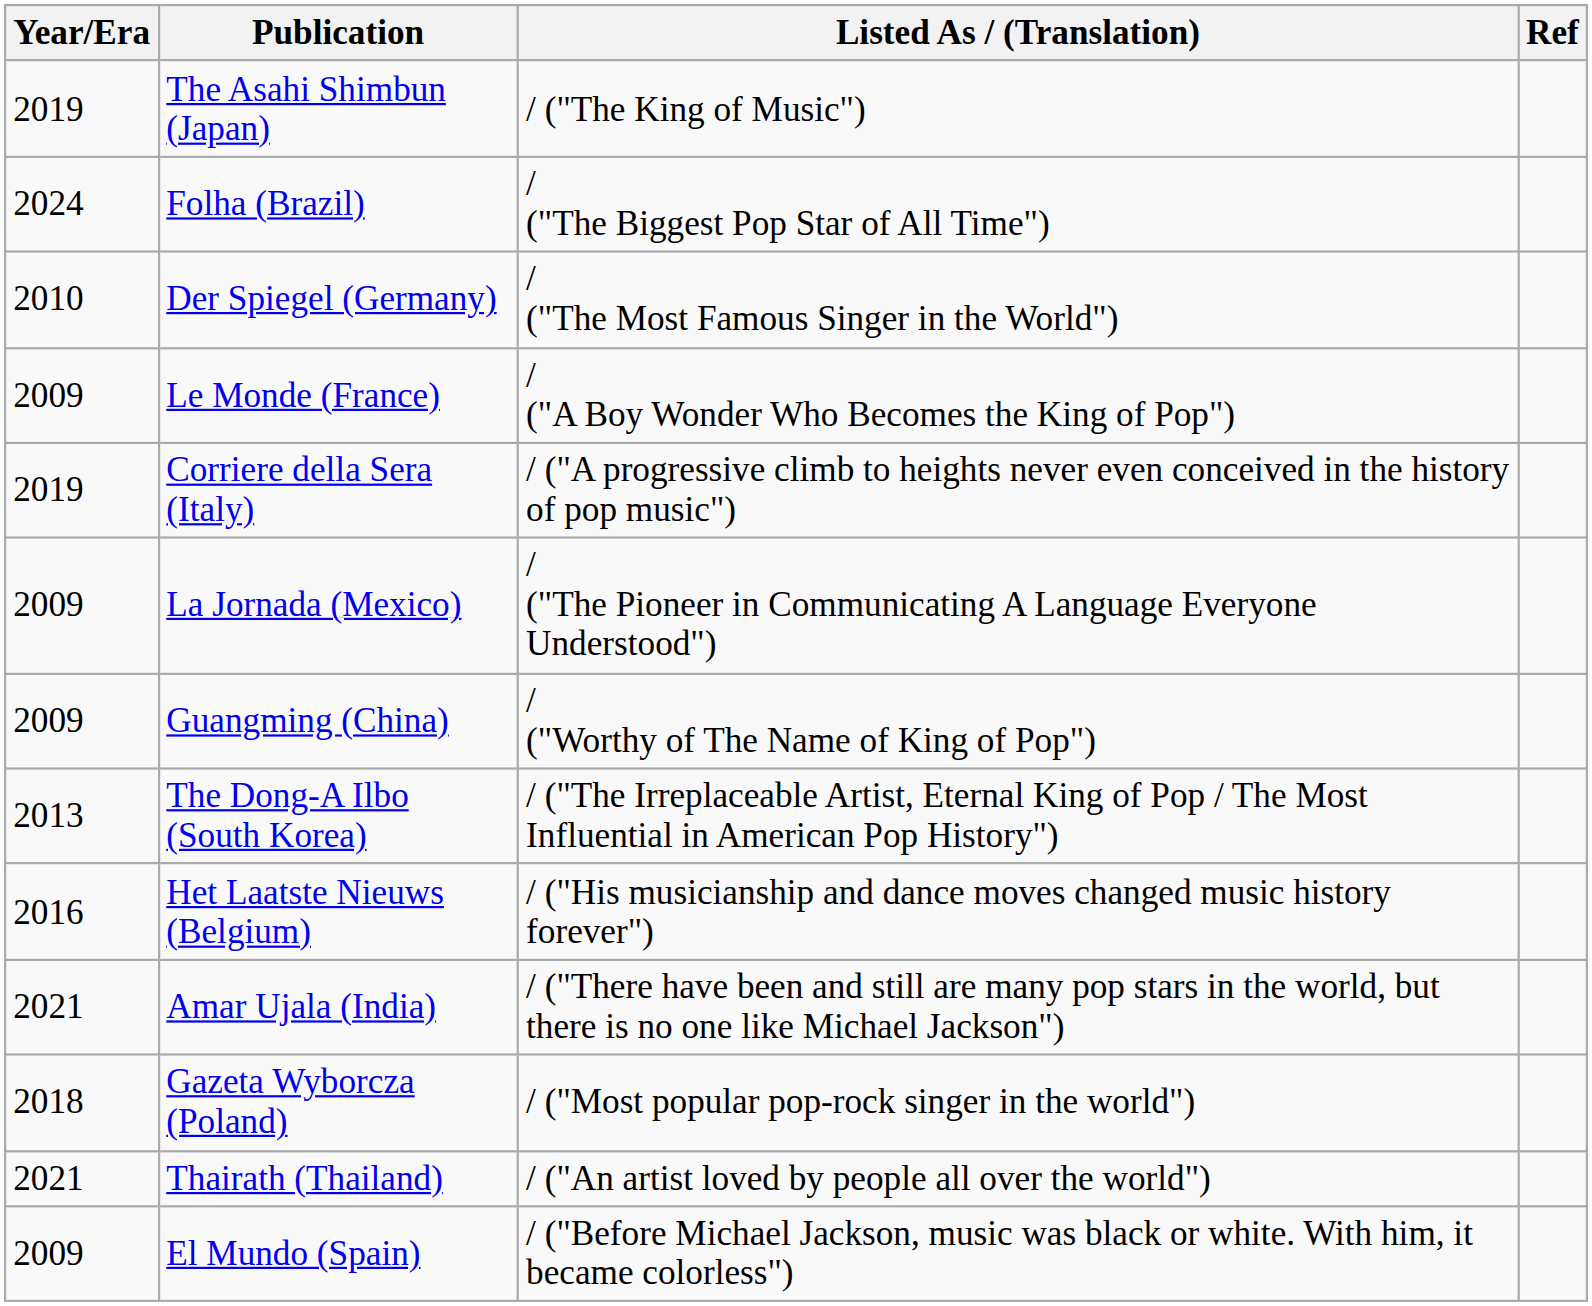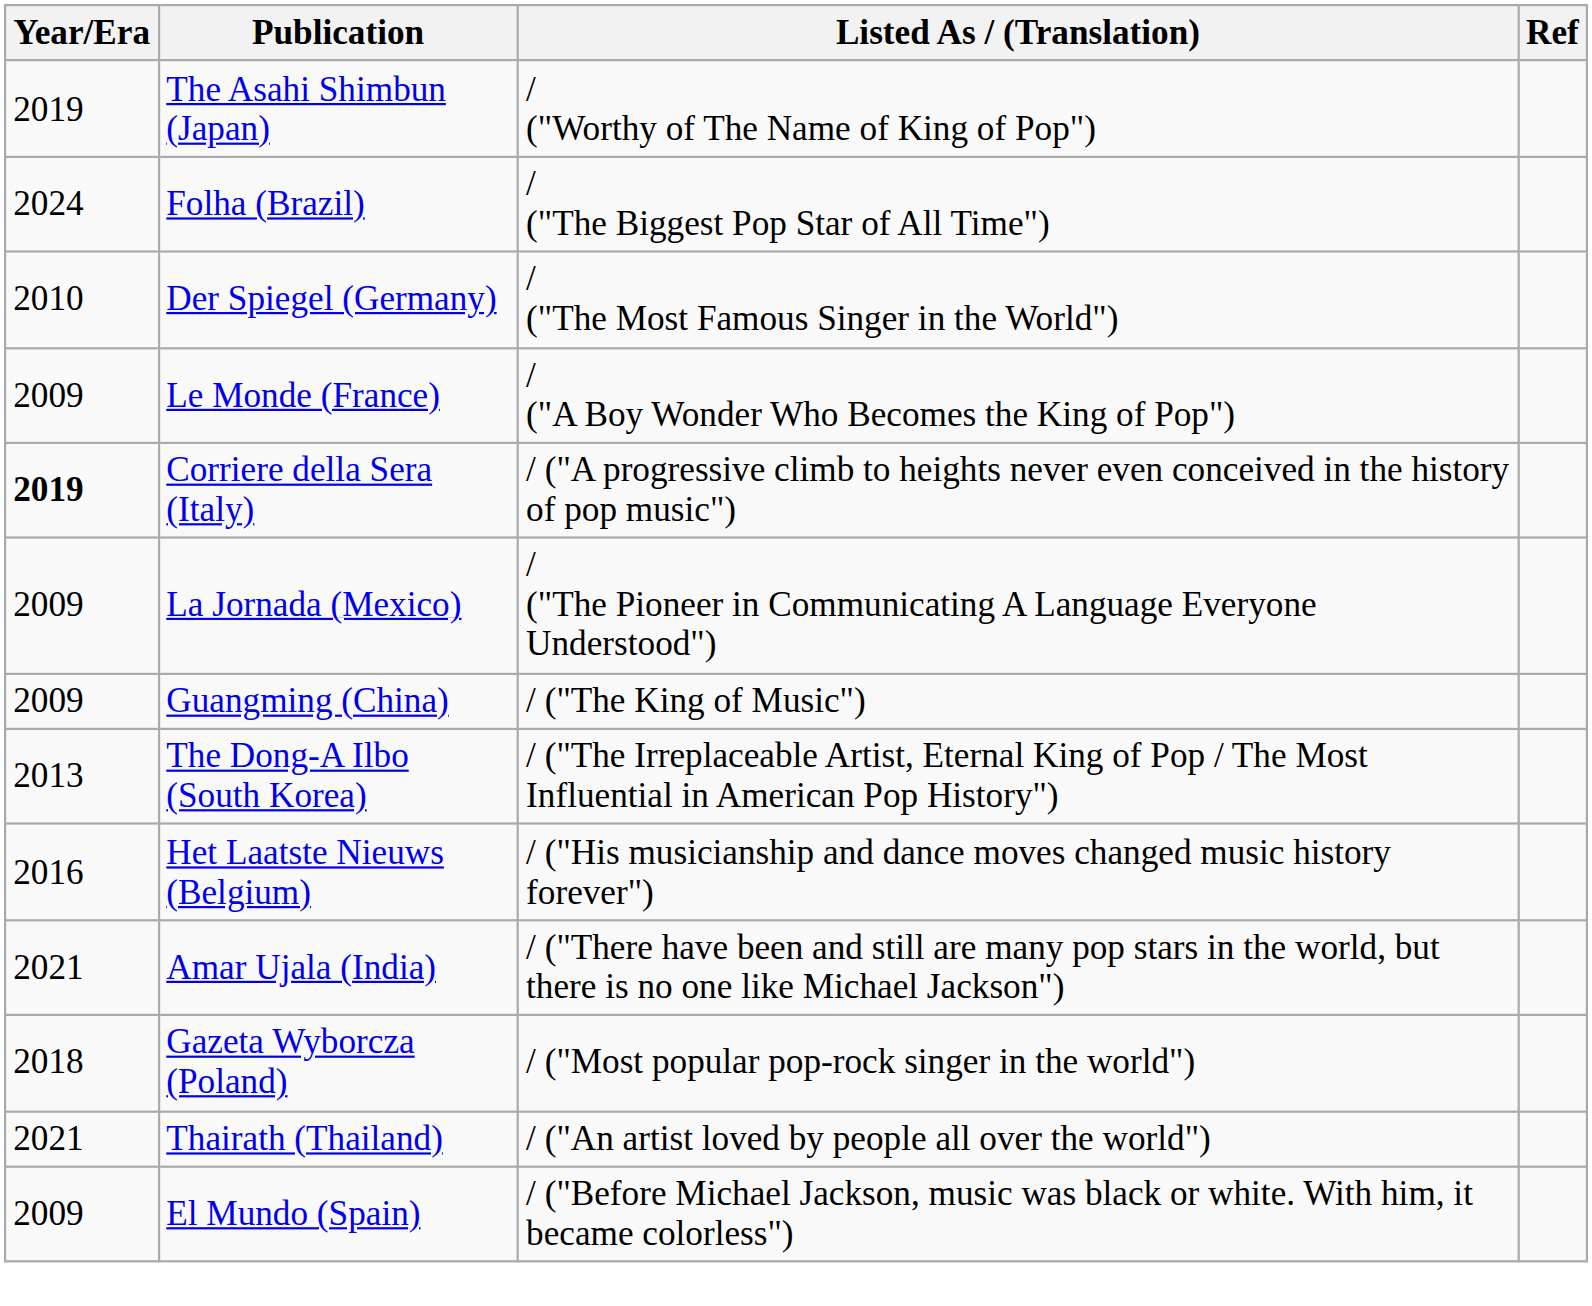The Asahi Shimbun (Japan) | Listed As / (Translation): / ("The King of Music") -> / ("Worthy of The Name of King of Pop")
Corriere della Sera (Italy) | Year/Era: normal -> bold
Guangming (China) | Listed As / (Translation): / ("Worthy of The Name of King of Pop") -> / ("The King of Music")
